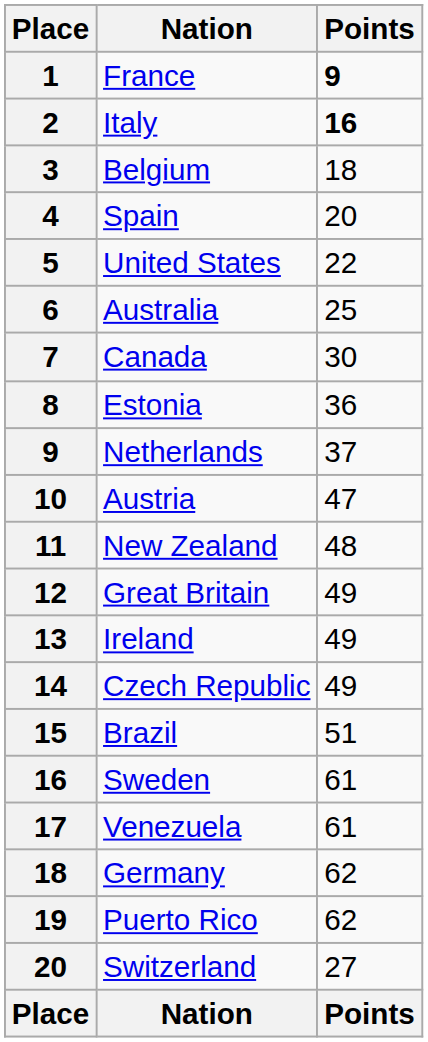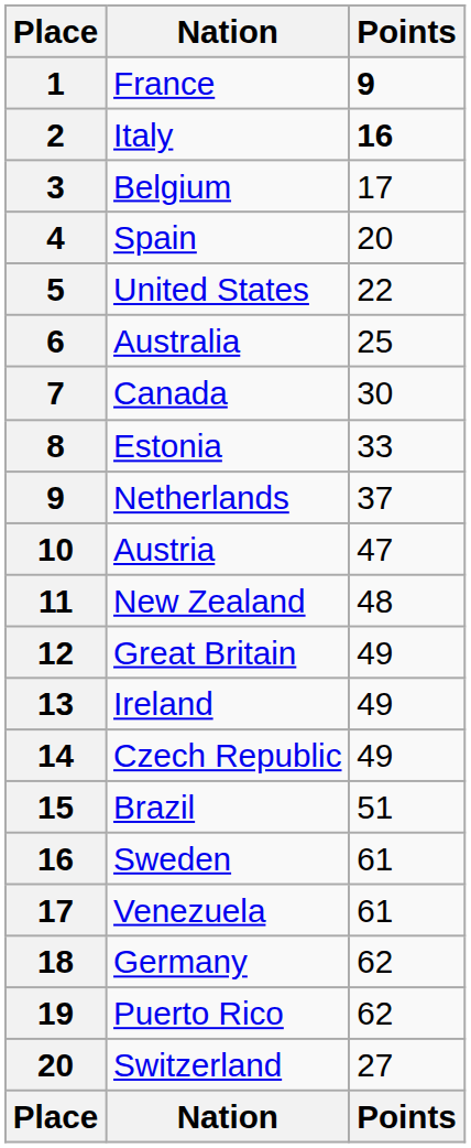Belgium | Points: 18 -> 17
Estonia | Points: 36 -> 33
